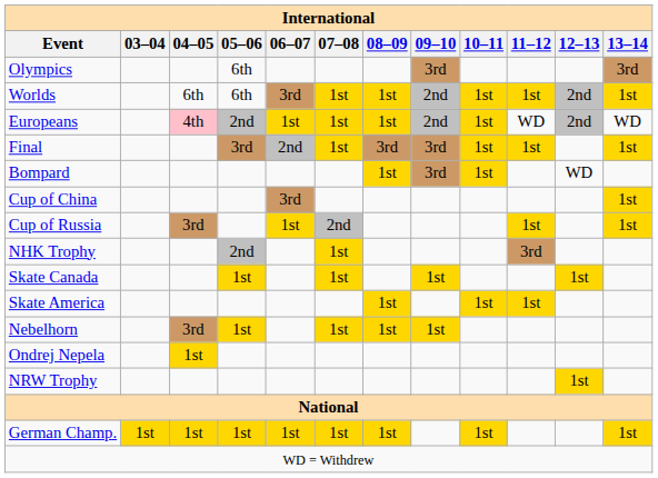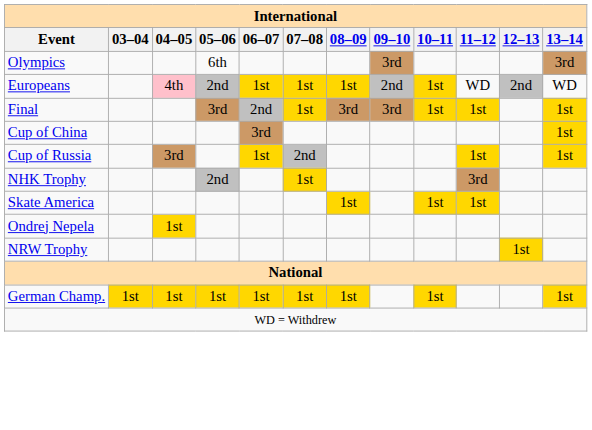- row: Worlds | 6th | 6th | 3rd | 1st | 1st | 2nd | 1st | 1st | 2nd | 1st
- row: Bompard | 1st | 3rd | 1st | WD
- row: Skate Canada | 1st | 1st | 1st | 1st
- row: Nebelhorn | 3rd | 1st | 1st | 1st | 1st
